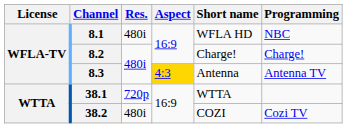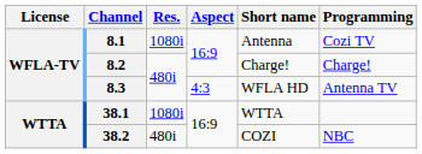8.1 | Res.: 480i -> 1080i
8.1 | Short name: WFLA HD -> Antenna
8.1 | Programming: NBC -> Cozi TV
8.3 | Aspect: gold background -> no background
8.3 | Short name: Antenna -> WFLA HD
38.1 | Res.: 720p -> 1080i
38.2 | Programming: Cozi TV -> NBC
